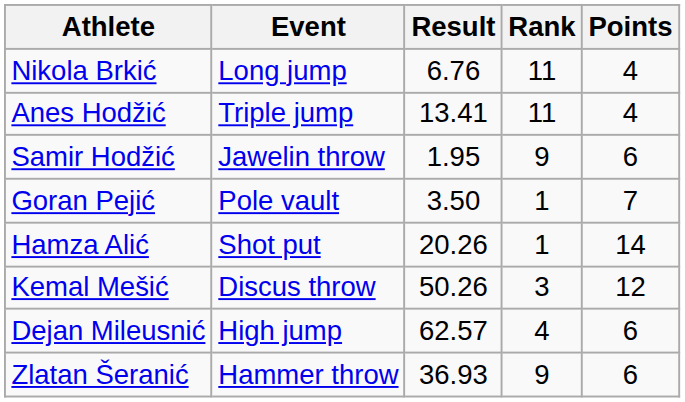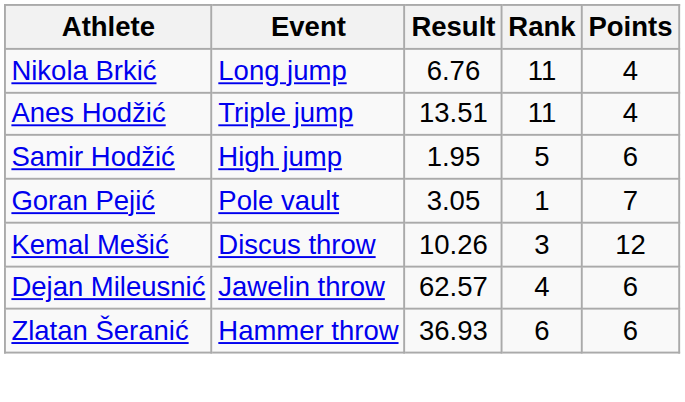Anes Hodžić | Result: 13.41 -> 13.51
Samir Hodžić | Event: Jawelin throw -> High jump
Samir Hodžić | Rank: 9 -> 5
Goran Pejić | Result: 3.50 -> 3.05
- row: Hamza Alić | Shot put | 20.26 | 1 | 14
Kemal Mešić | Result: 50.26 -> 10.26
Dejan Mileusnić | Event: High jump -> Jawelin throw
Zlatan Šeranić | Rank: 9 -> 6
